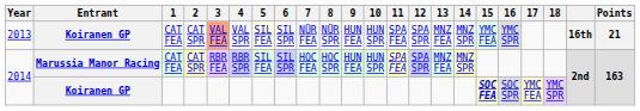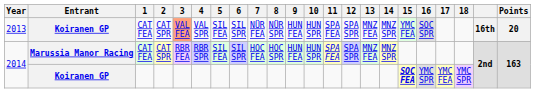2013 | 5: lightyellow background -> no background
2013 | 16: YMC SPR -> SOC SPR
2013 | Points: 21 -> 20
2014 / Koiranen GP | 16: SOC SPR -> YMC SPR
